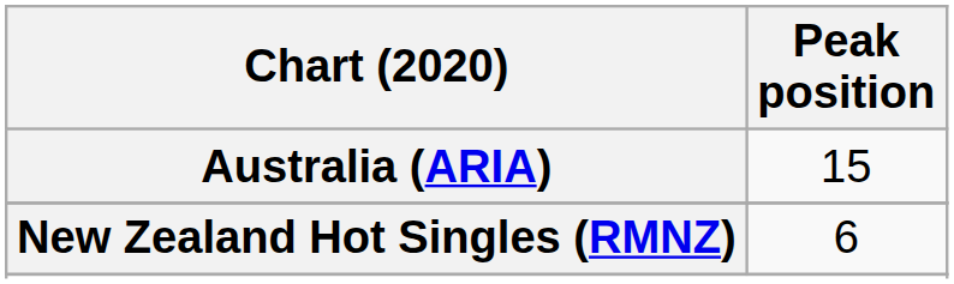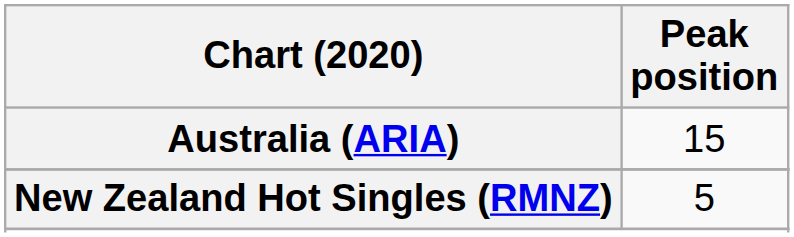New Zealand Hot Singles (RMNZ) | Peak position: 6 -> 5
